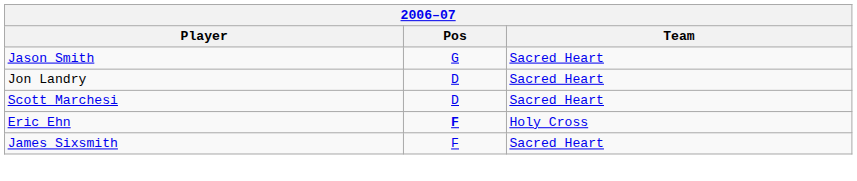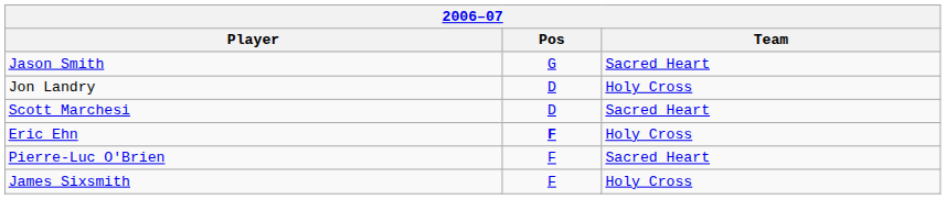Jon Landry | Team: Sacred Heart -> Holy Cross
+ row: Pierre-Luc O'Brien | F | Sacred Heart
James Sixsmith | Team: Sacred Heart -> Holy Cross
